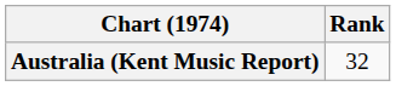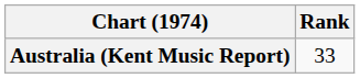Australia (Kent Music Report) | Rank: 32 -> 33
